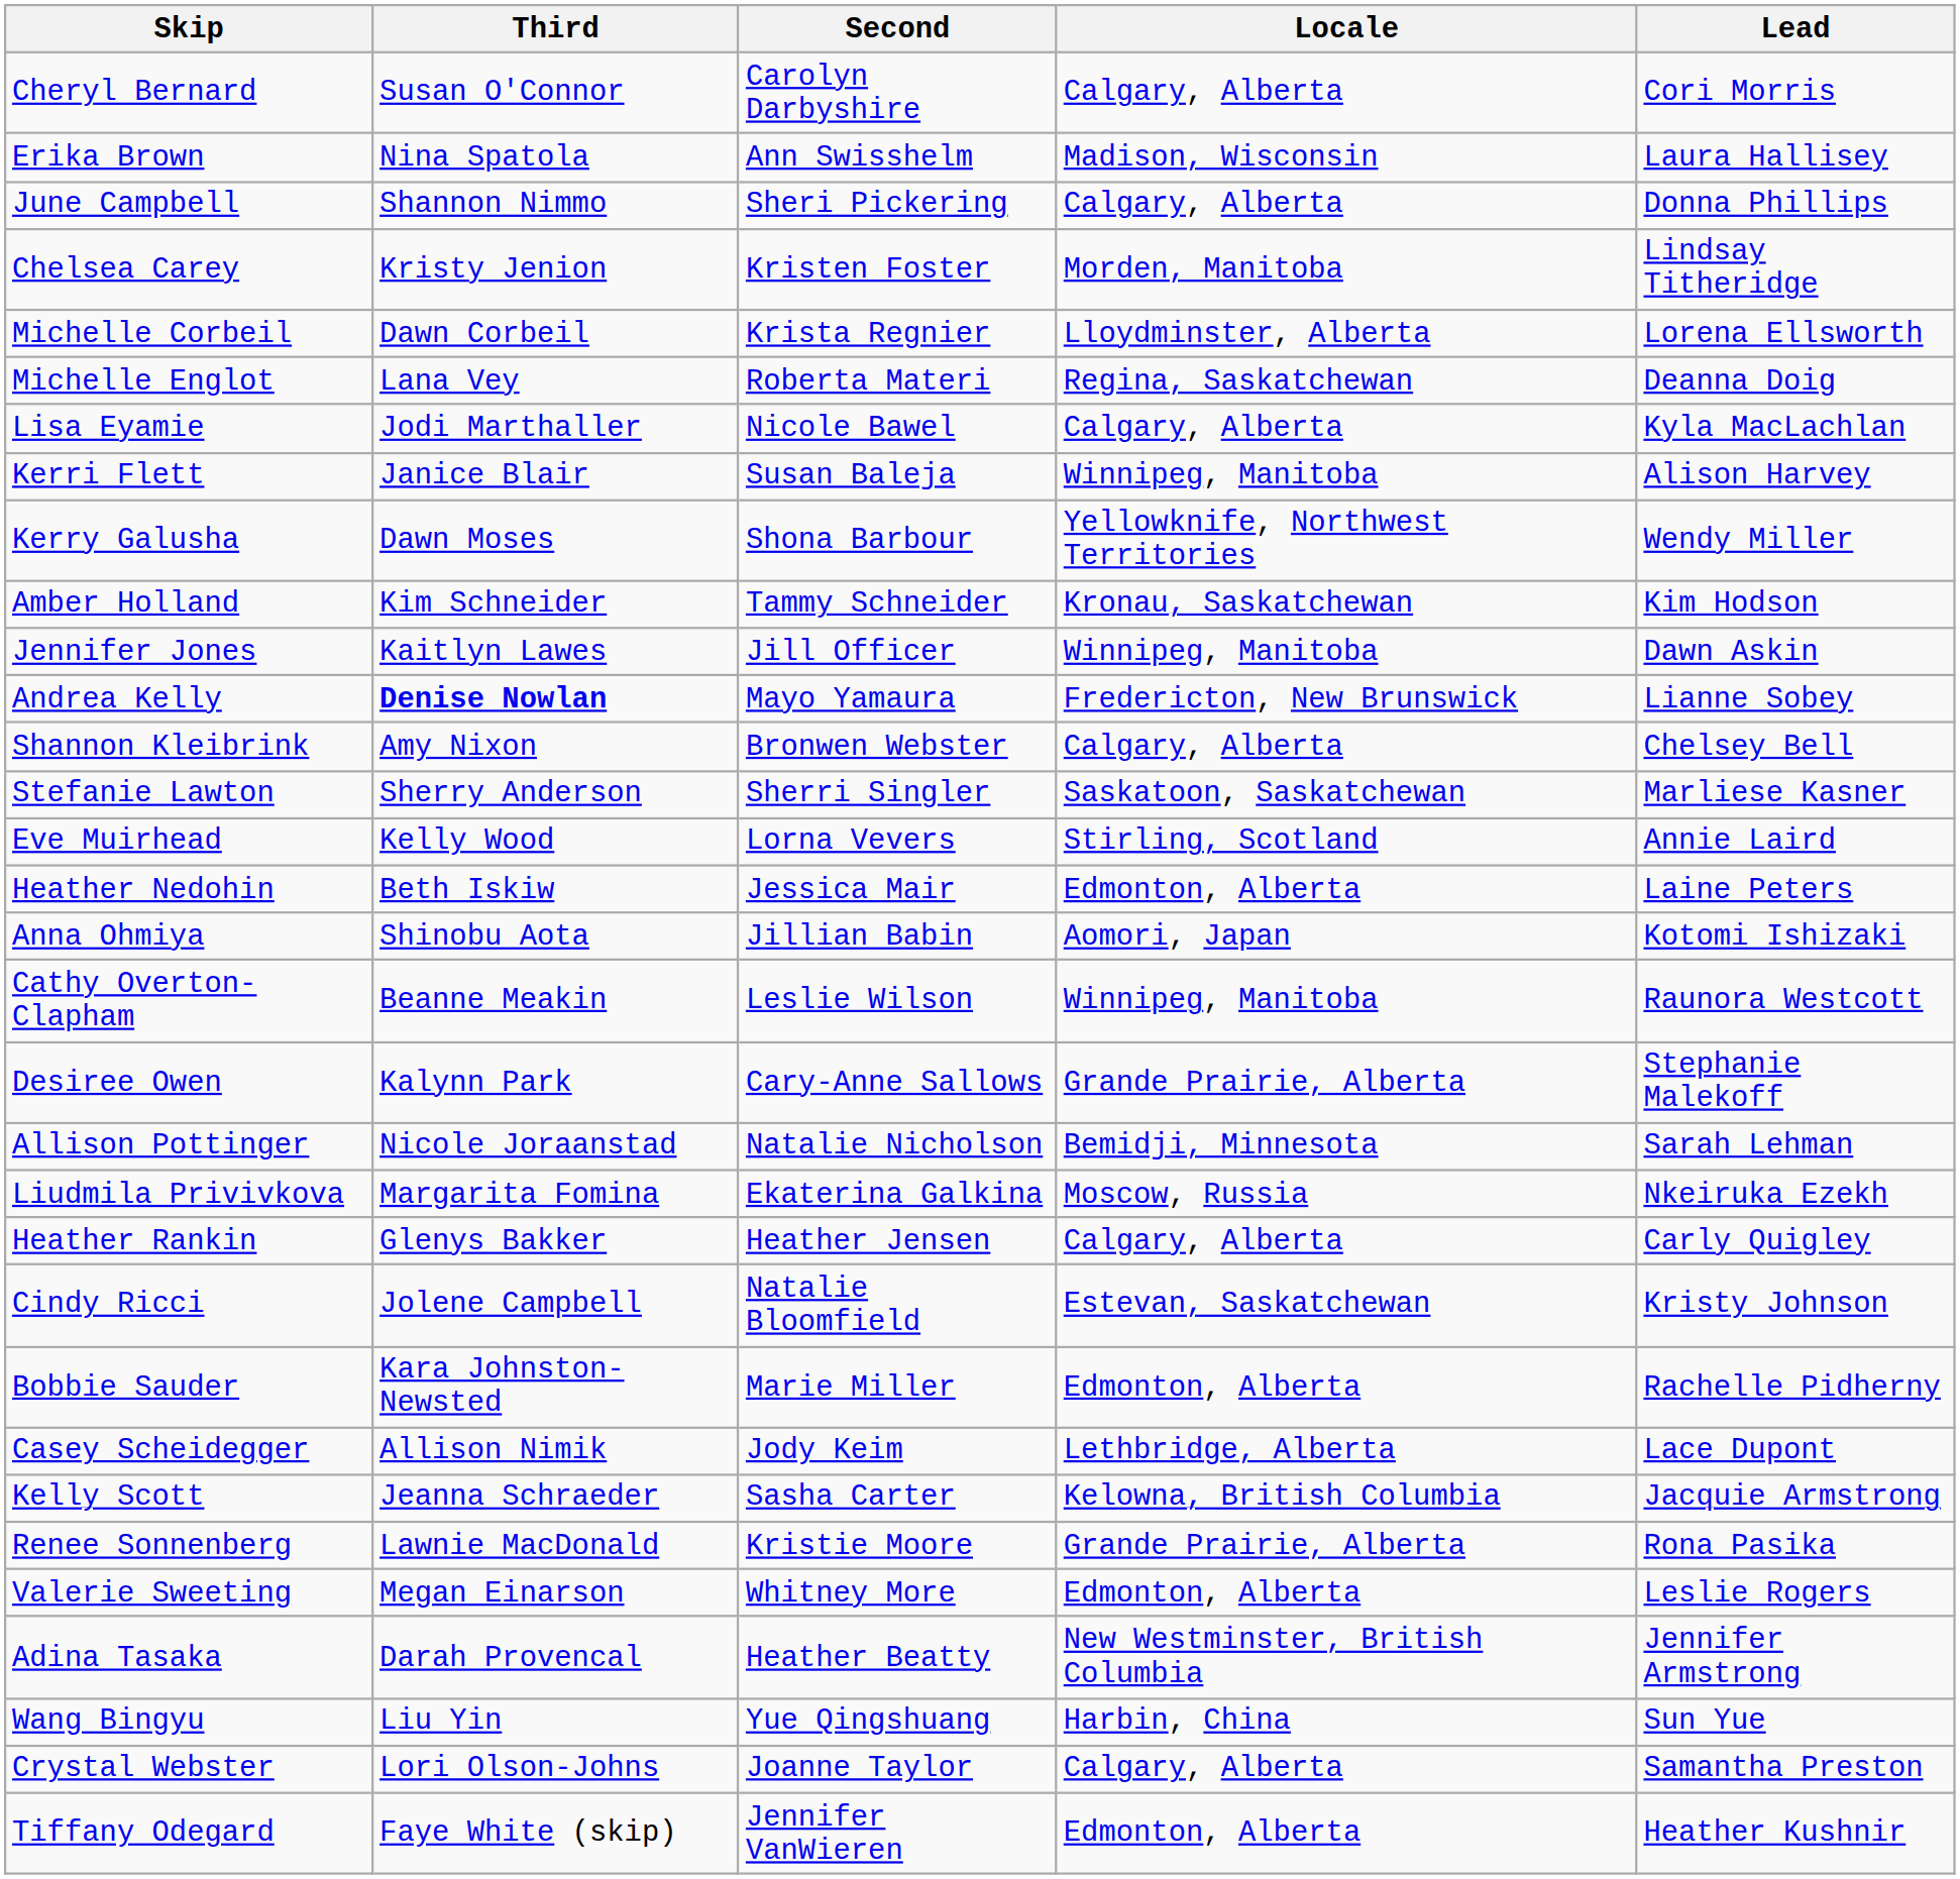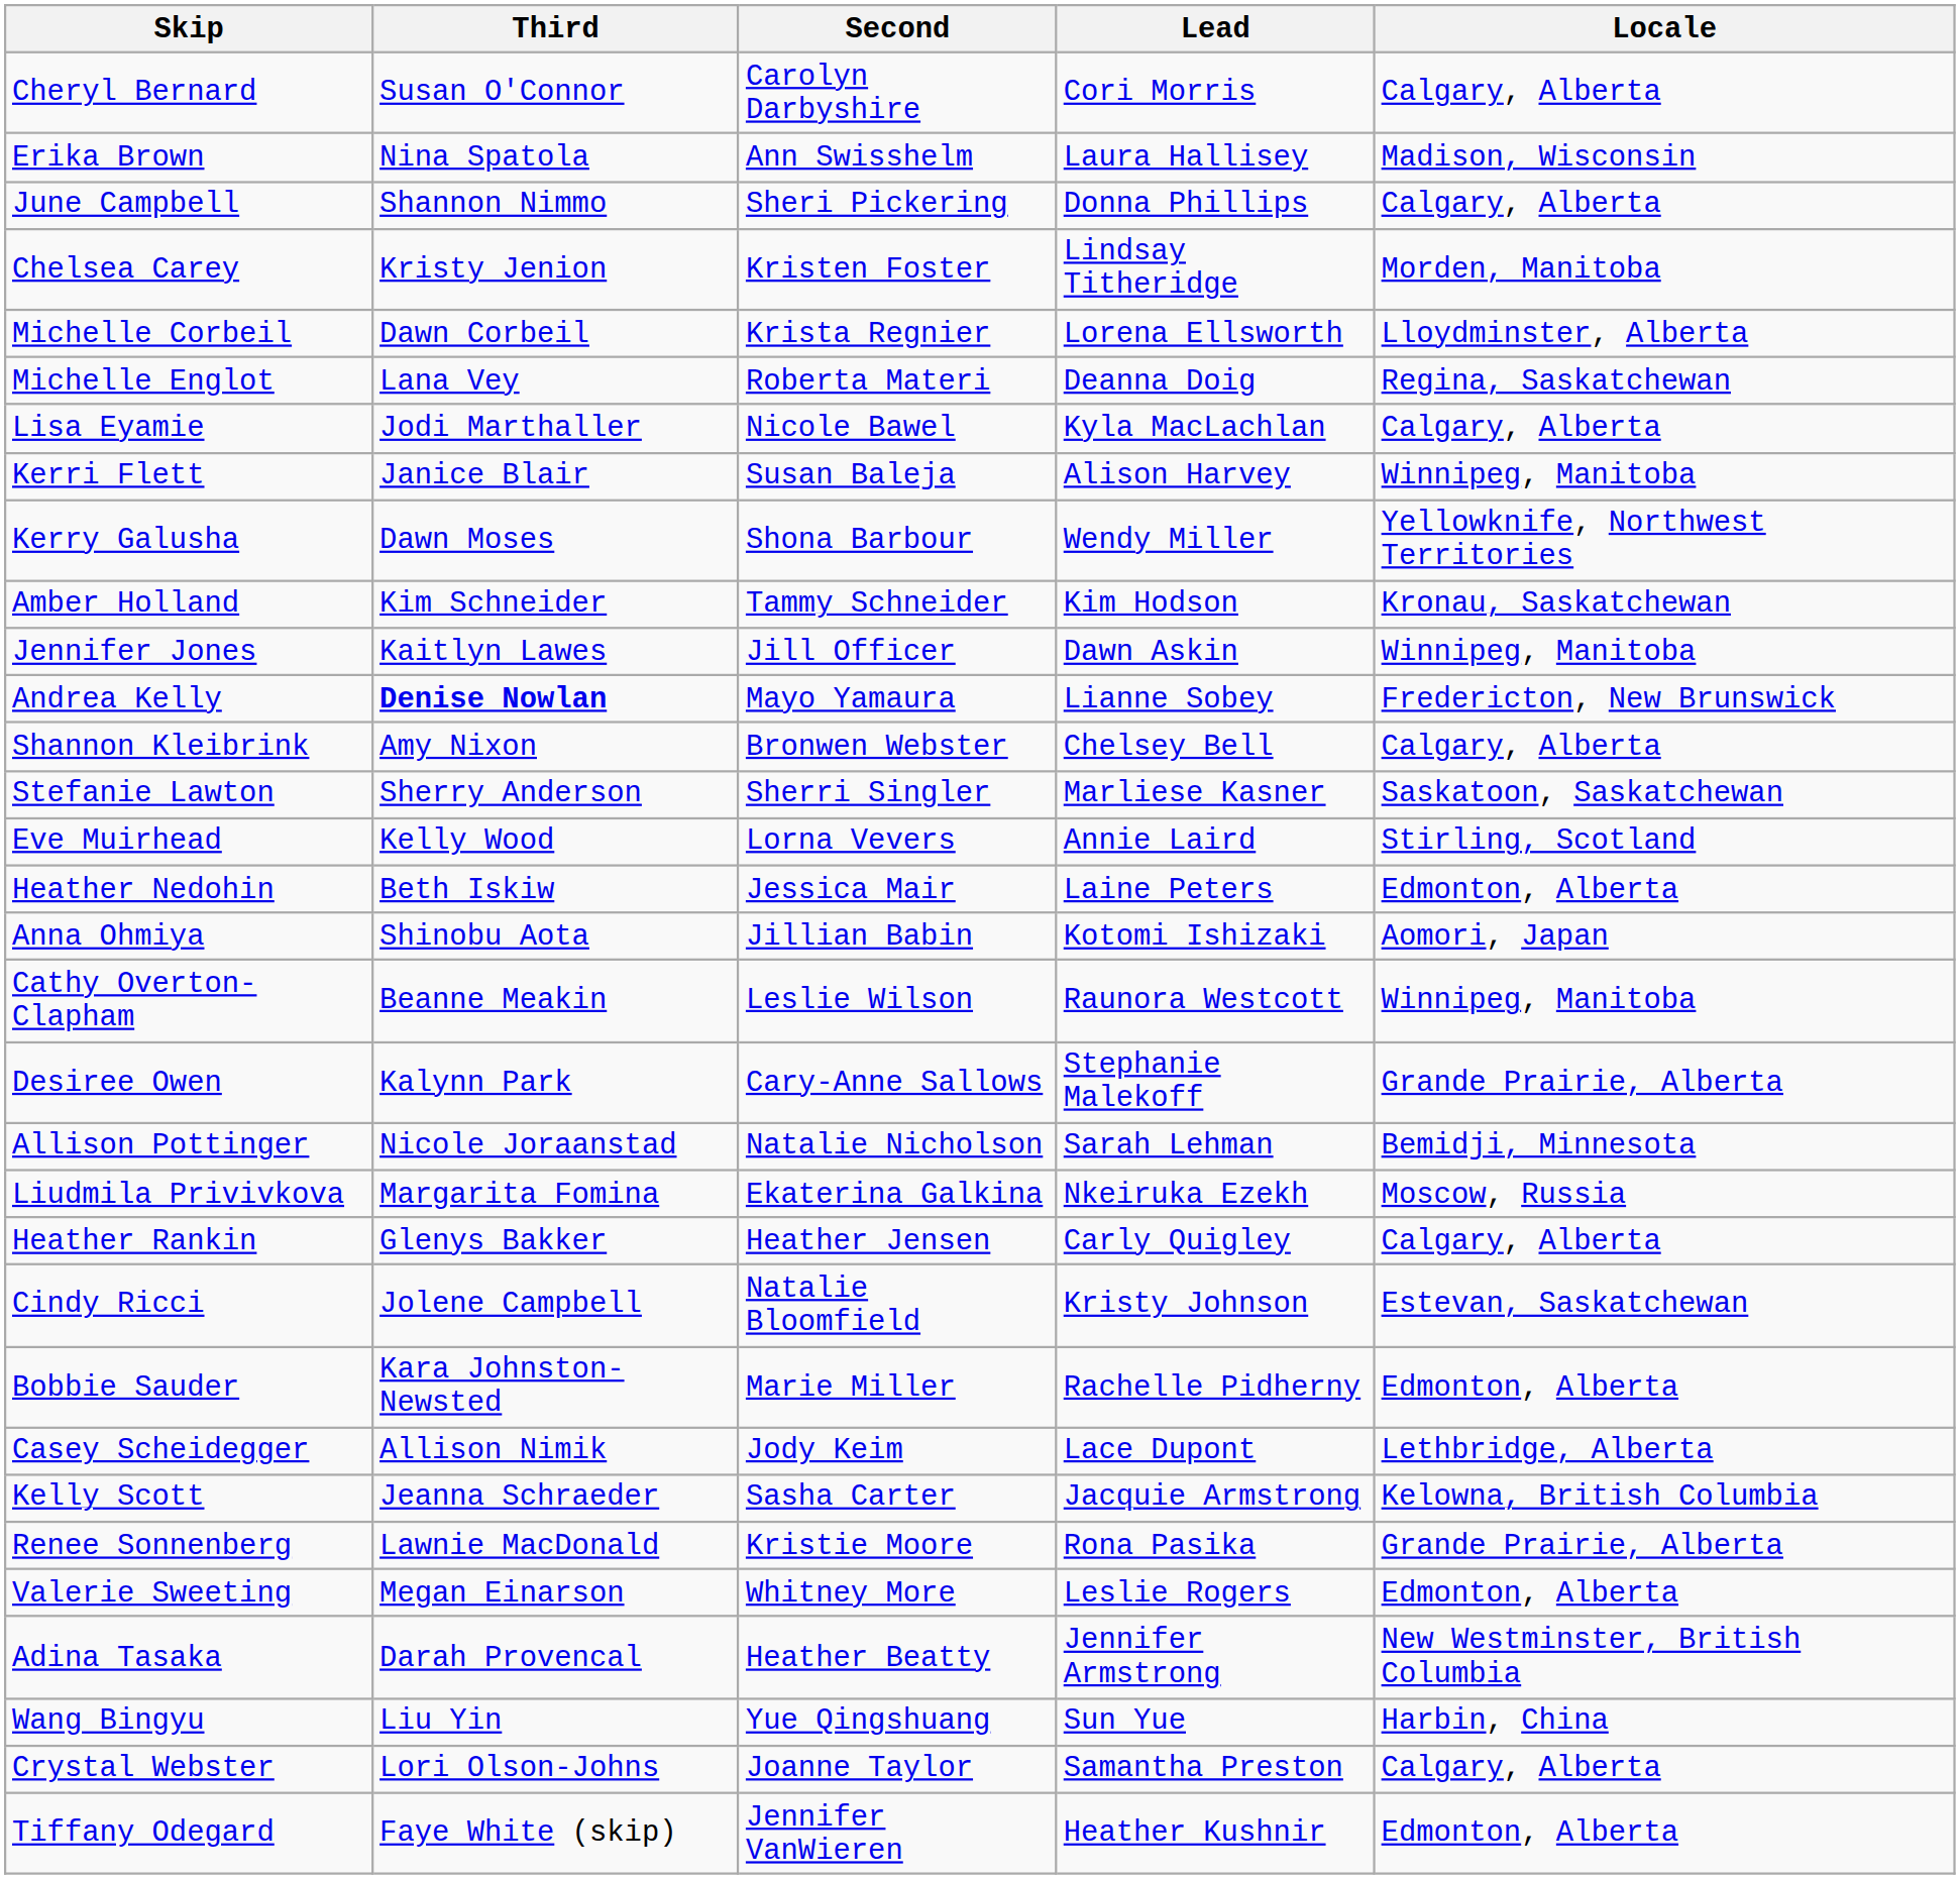columns swapped: Lead <-> Locale
